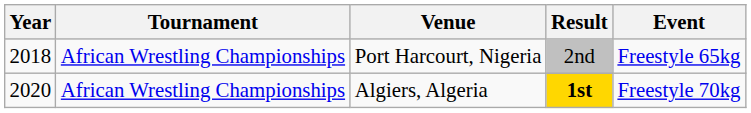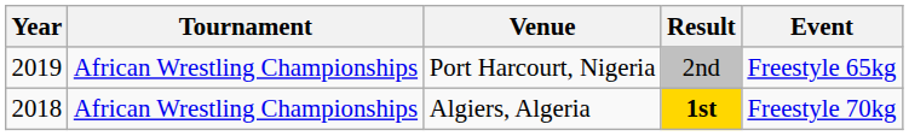Port Harcourt, Nigeria | Year: 2018 -> 2019
Algiers, Algeria | Year: 2020 -> 2018
